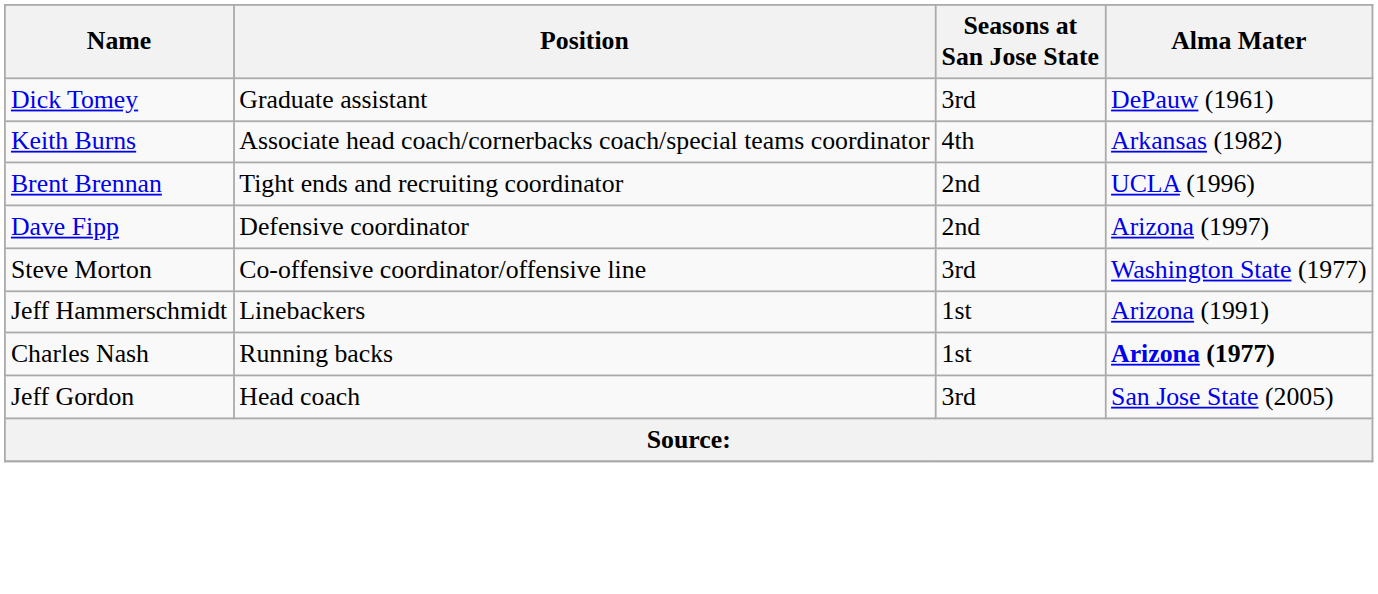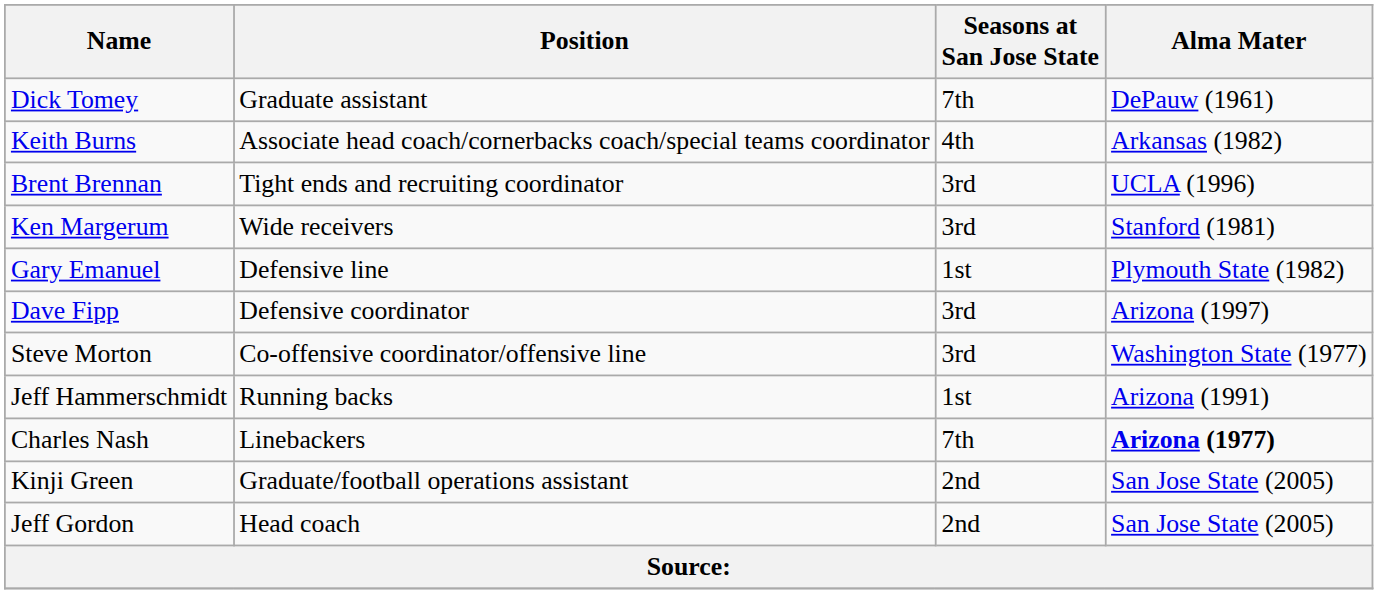Dick Tomey | Seasons at San Jose State: 3rd -> 7th
Brent Brennan | Seasons at San Jose State: 2nd -> 3rd
+ row: Ken Margerum | Wide receivers | 3rd | Stanford (1981)
+ row: Gary Emanuel | Defensive line | 1st | Plymouth State (1982)
Dave Fipp | Seasons at San Jose State: 2nd -> 3rd
Jeff Hammerschmidt | Position: Linebackers -> Running backs
Charles Nash | Position: Running backs -> Linebackers
Charles Nash | Seasons at San Jose State: 1st -> 7th
+ row: Kinji Green | Graduate/football operations assistant | 2nd | San Jose State (2005)
Jeff Gordon | Seasons at San Jose State: 3rd -> 2nd
